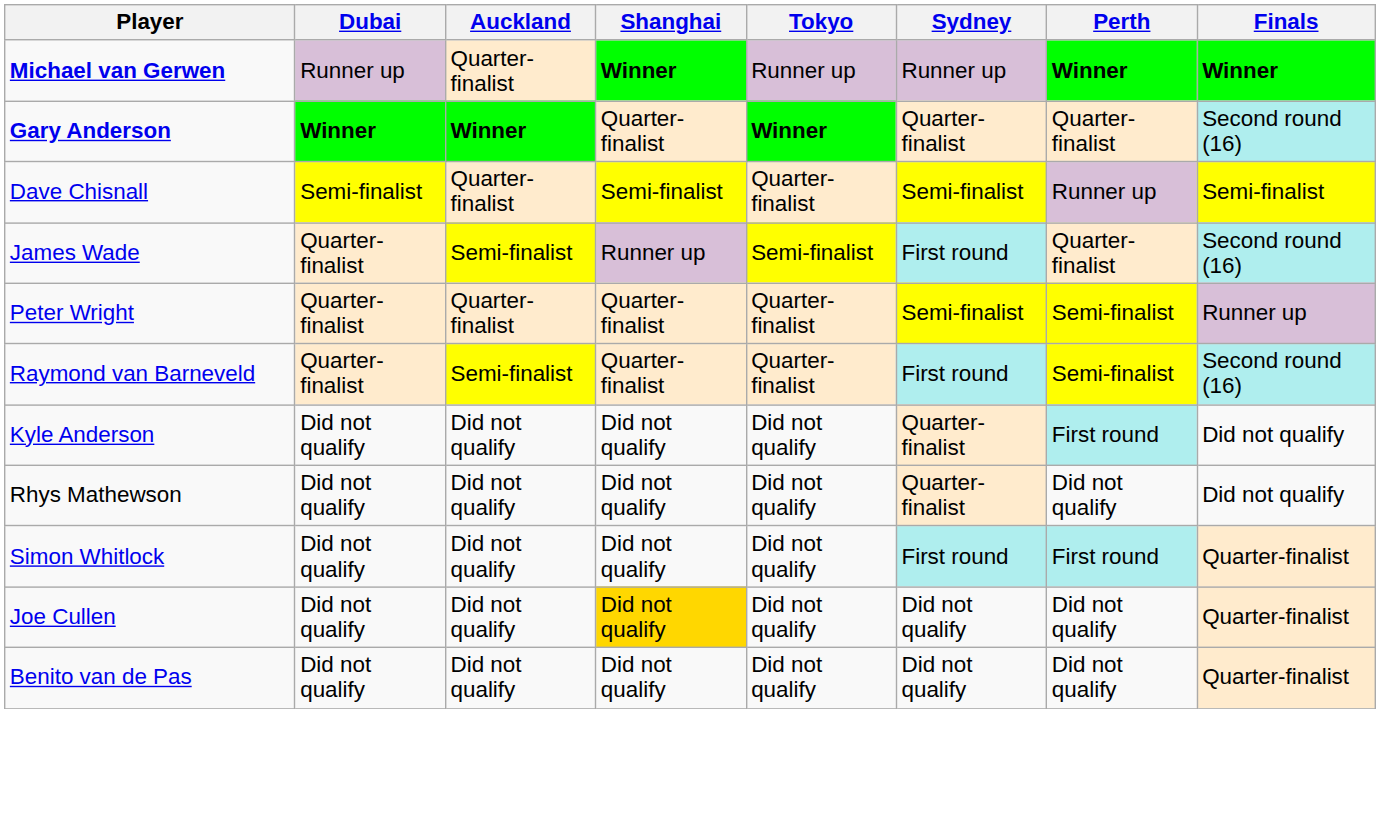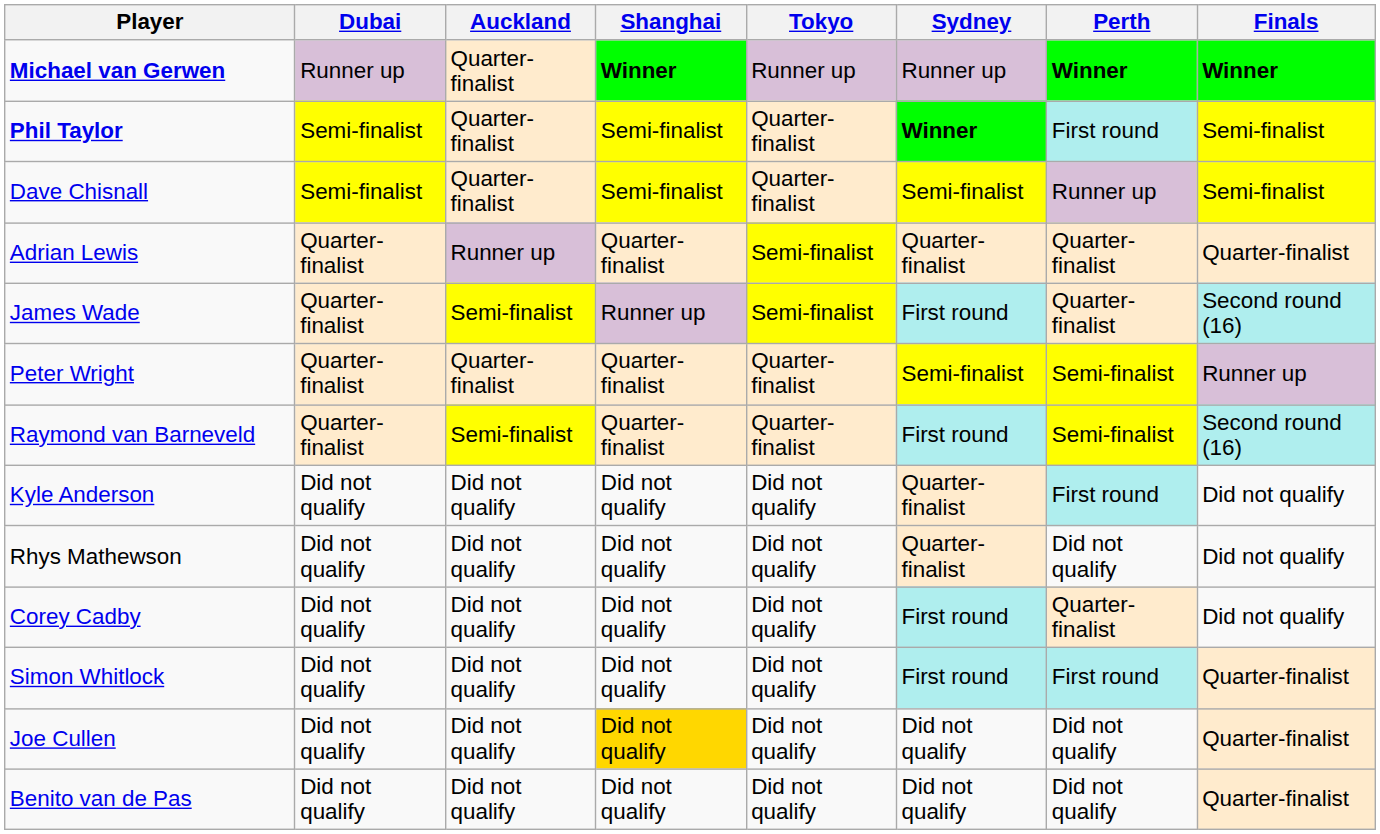- row: Gary Anderson | Winner | Winner | Quarter-finalist | Winner | Quarter-finalist | Quarter-finalist | Second round (16)
+ row: Phil Taylor | Semi-finalist | Quarter-finalist | Semi-finalist | Quarter-finalist | Winner | First round | Semi-finalist
+ row: Adrian Lewis | Quarter-finalist | Runner up | Quarter-finalist | Semi-finalist | Quarter-finalist | Quarter-finalist | Quarter-finalist
+ row: Corey Cadby | Did not qualify | Did not qualify | Did not qualify | Did not qualify | First round | Quarter-finalist | Did not qualify
